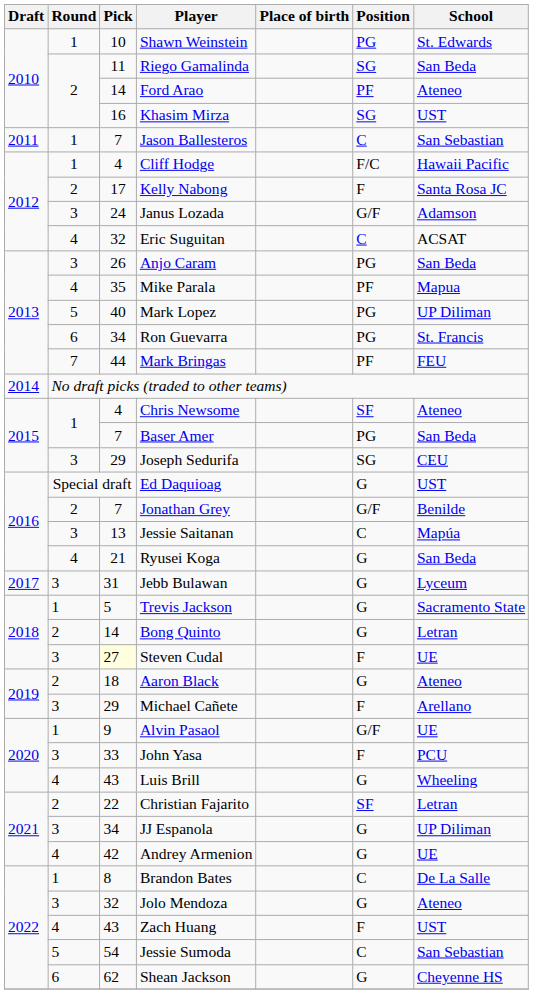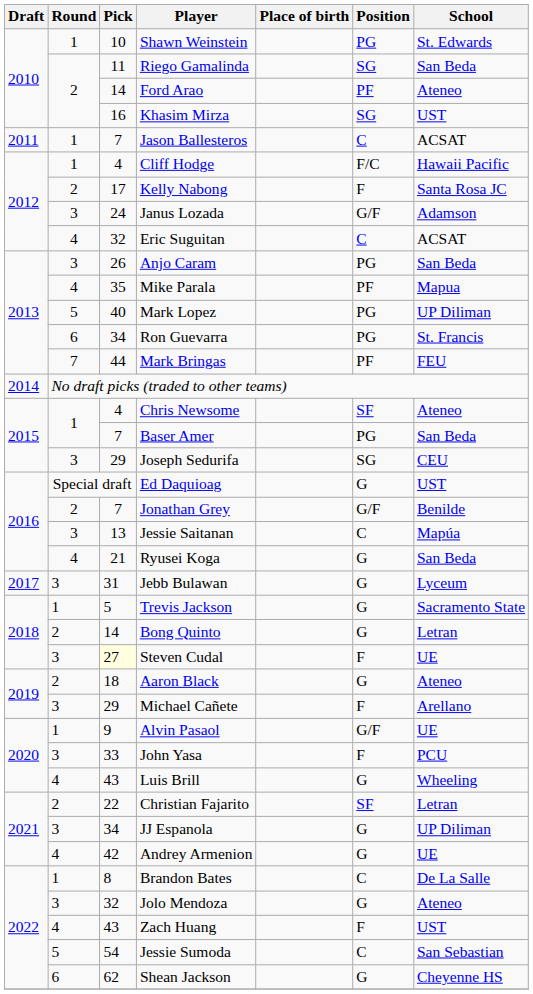Jason Ballesteros | School: San Sebastian -> ACSAT
